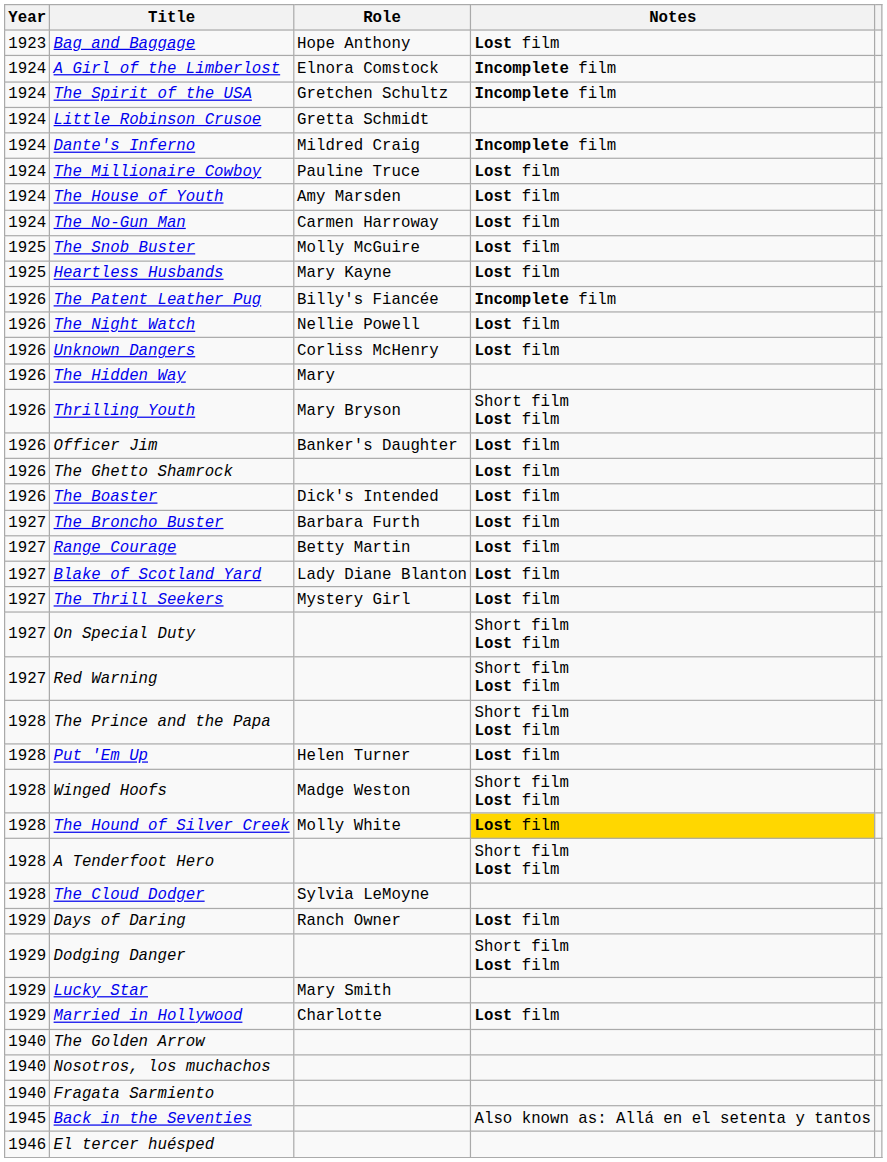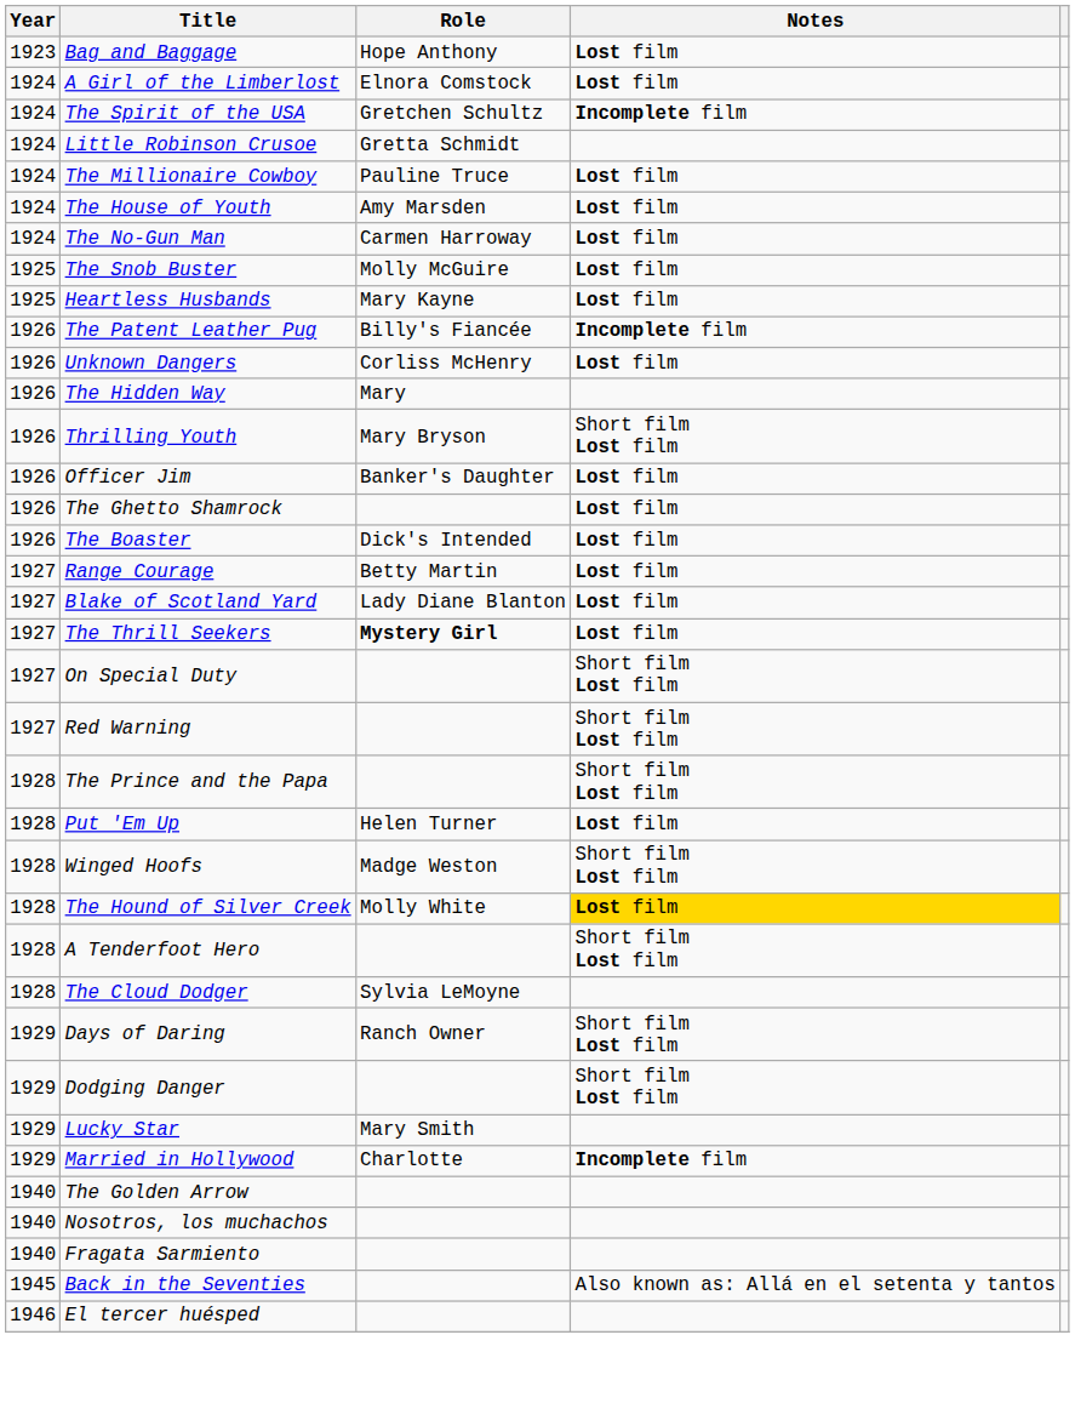A Girl of the Limberlost | Notes: Incomplete film -> Lost film
- row: 1924 | Dante's Inferno | Mildred Craig | Incomplete film
- row: 1926 | The Night Watch | Nellie Powell | Lost film
- row: 1927 | The Broncho Buster | Barbara Furth | Lost film
The Thrill Seekers | Role: normal -> bold
Days of Daring | Notes: Lost film -> Short film Lost film
Married in Hollywood | Notes: Lost film -> Incomplete film
